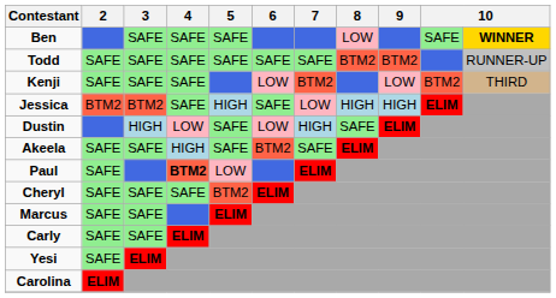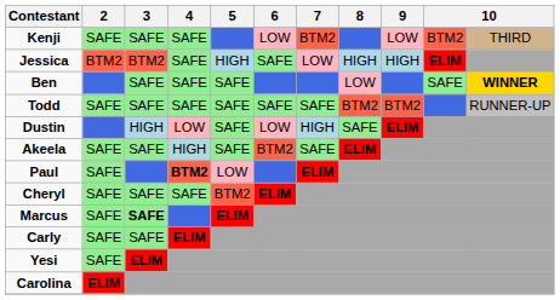rows swapped: Ben <-> Kenji
rows swapped: Todd <-> Jessica
Marcus | 3: normal -> bold
